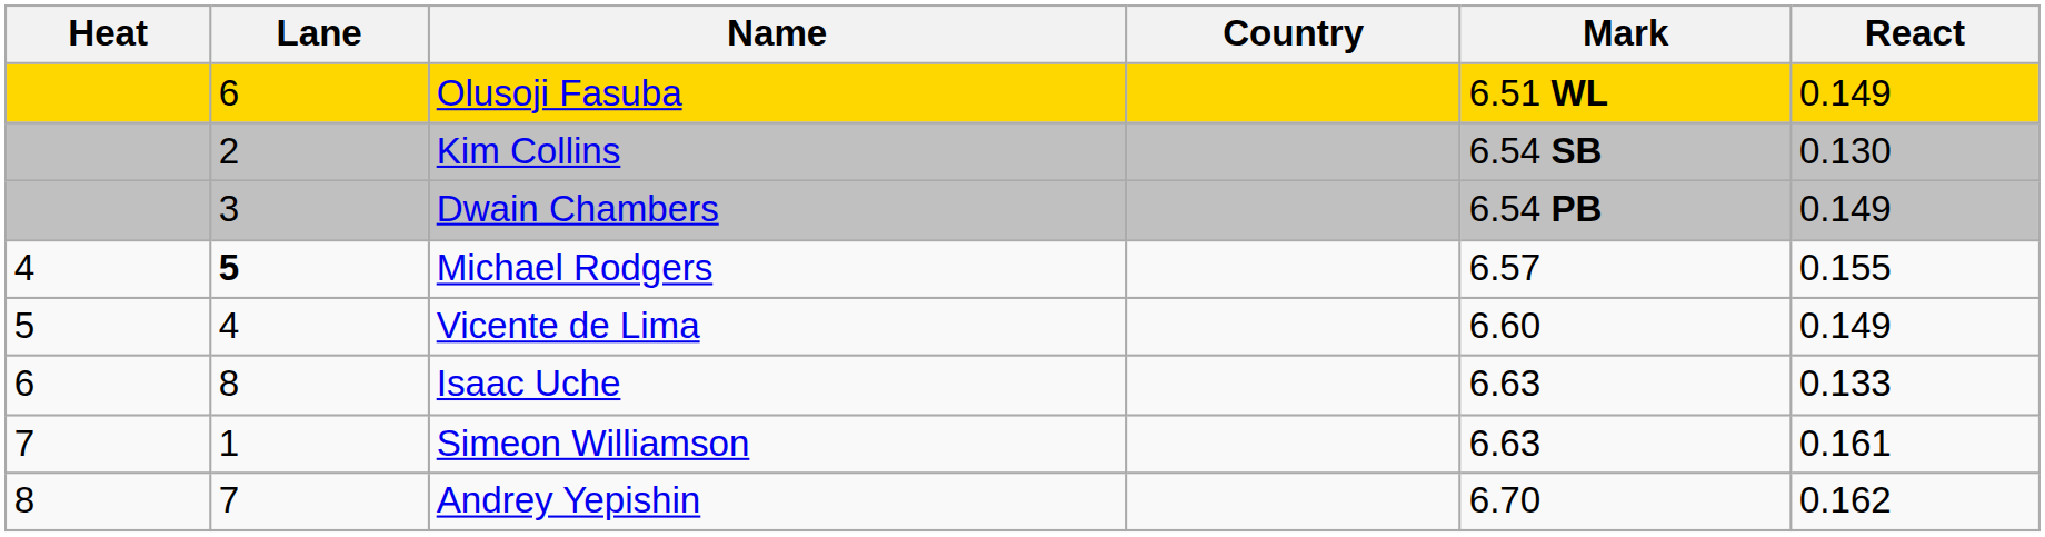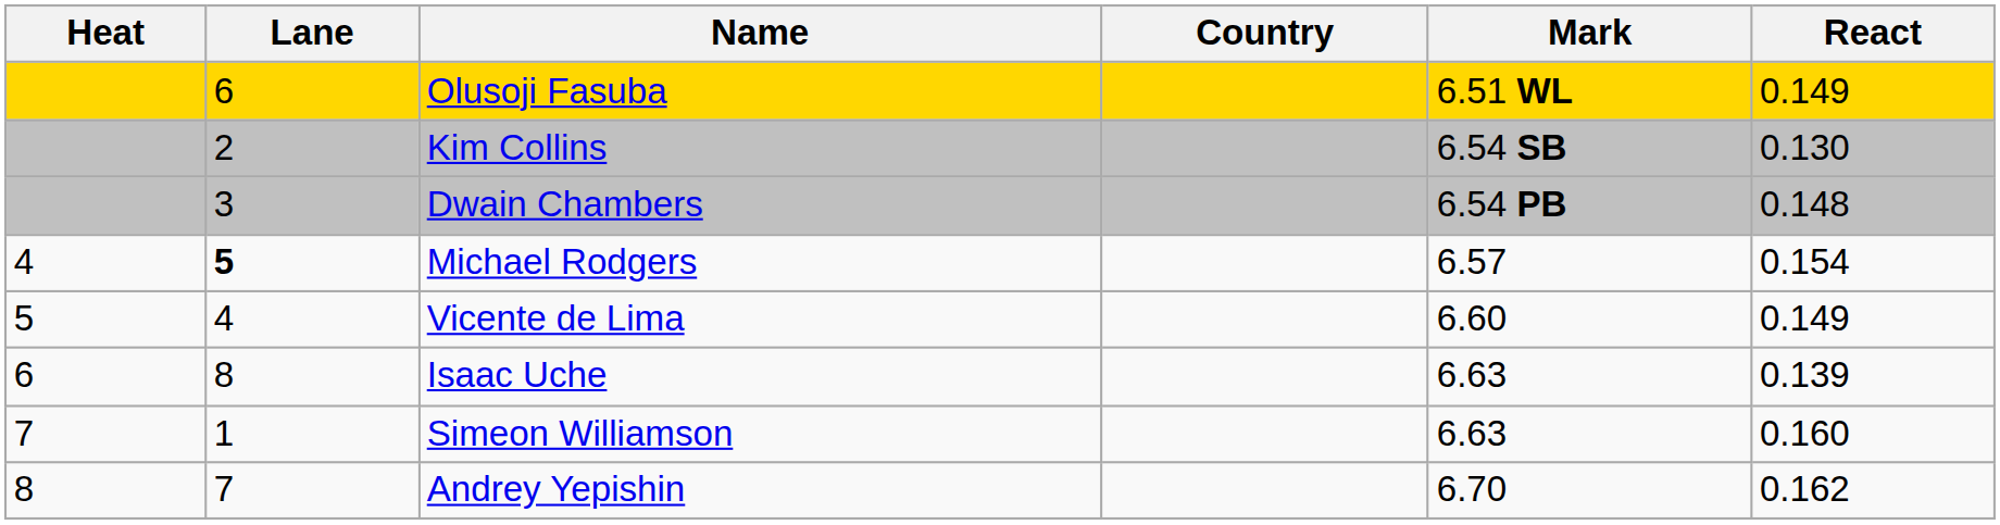Dwain Chambers | React: 0.149 -> 0.148
Michael Rodgers | React: 0.155 -> 0.154
Isaac Uche | React: 0.133 -> 0.139
Simeon Williamson | React: 0.161 -> 0.160
